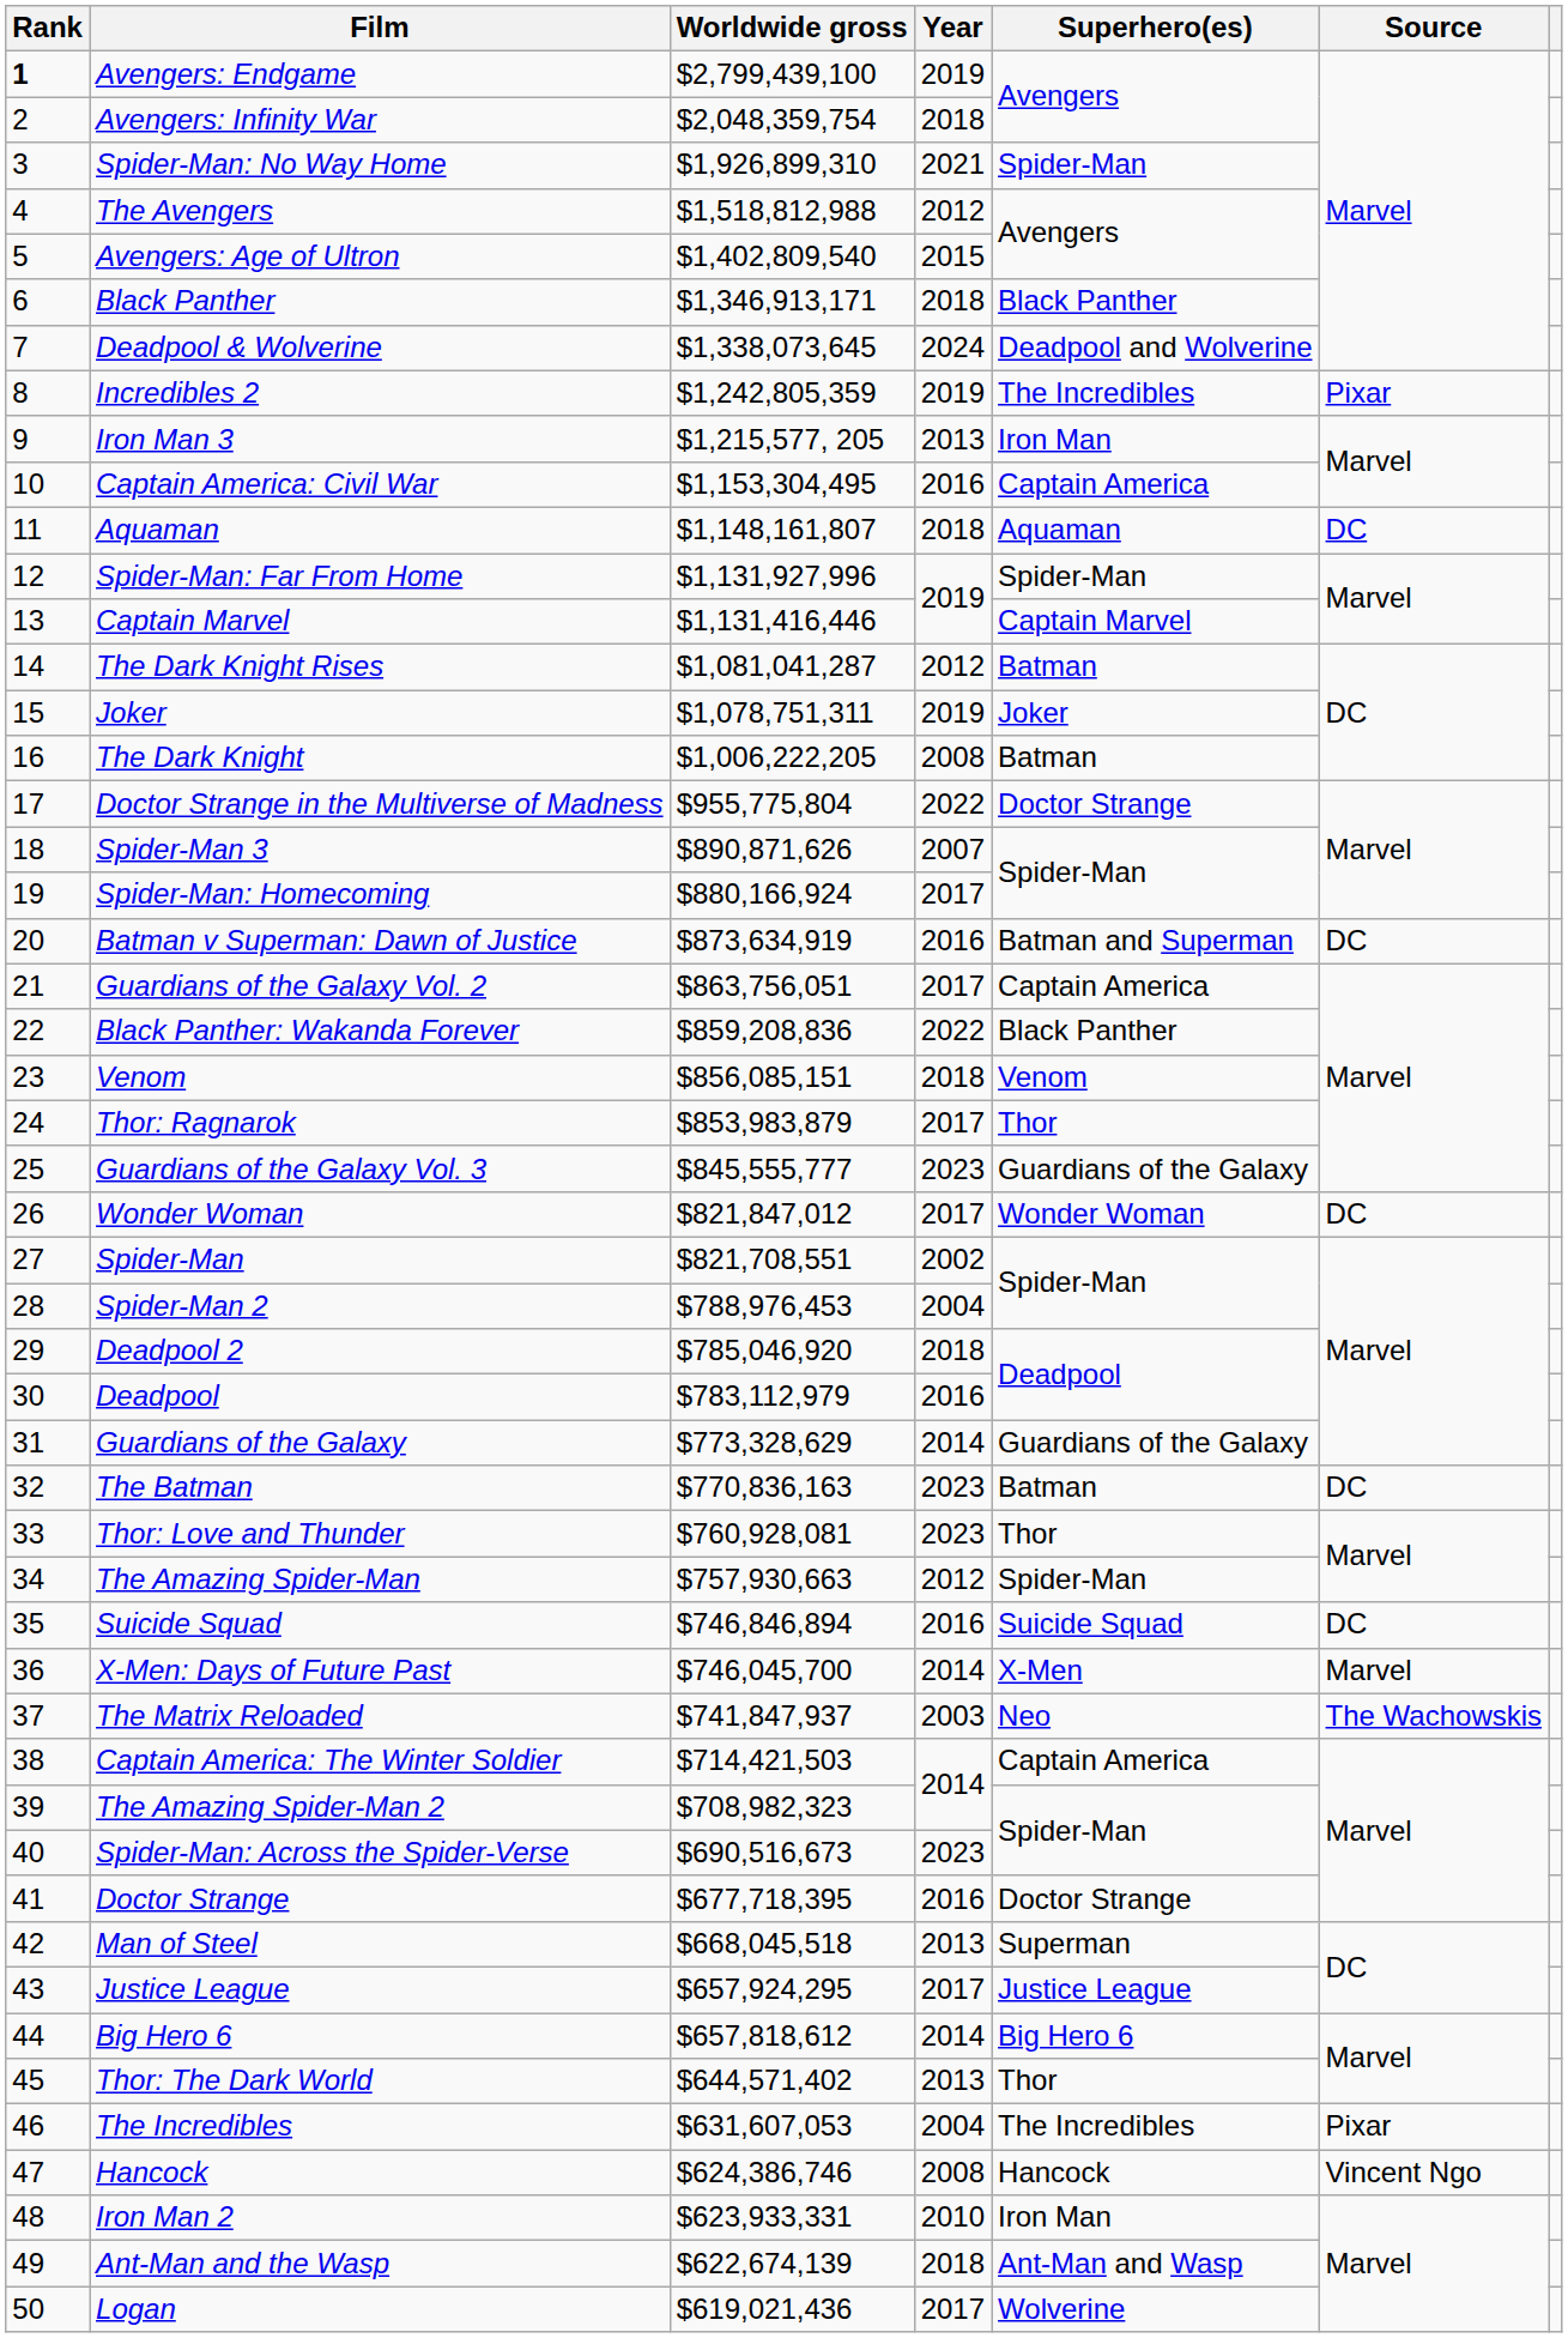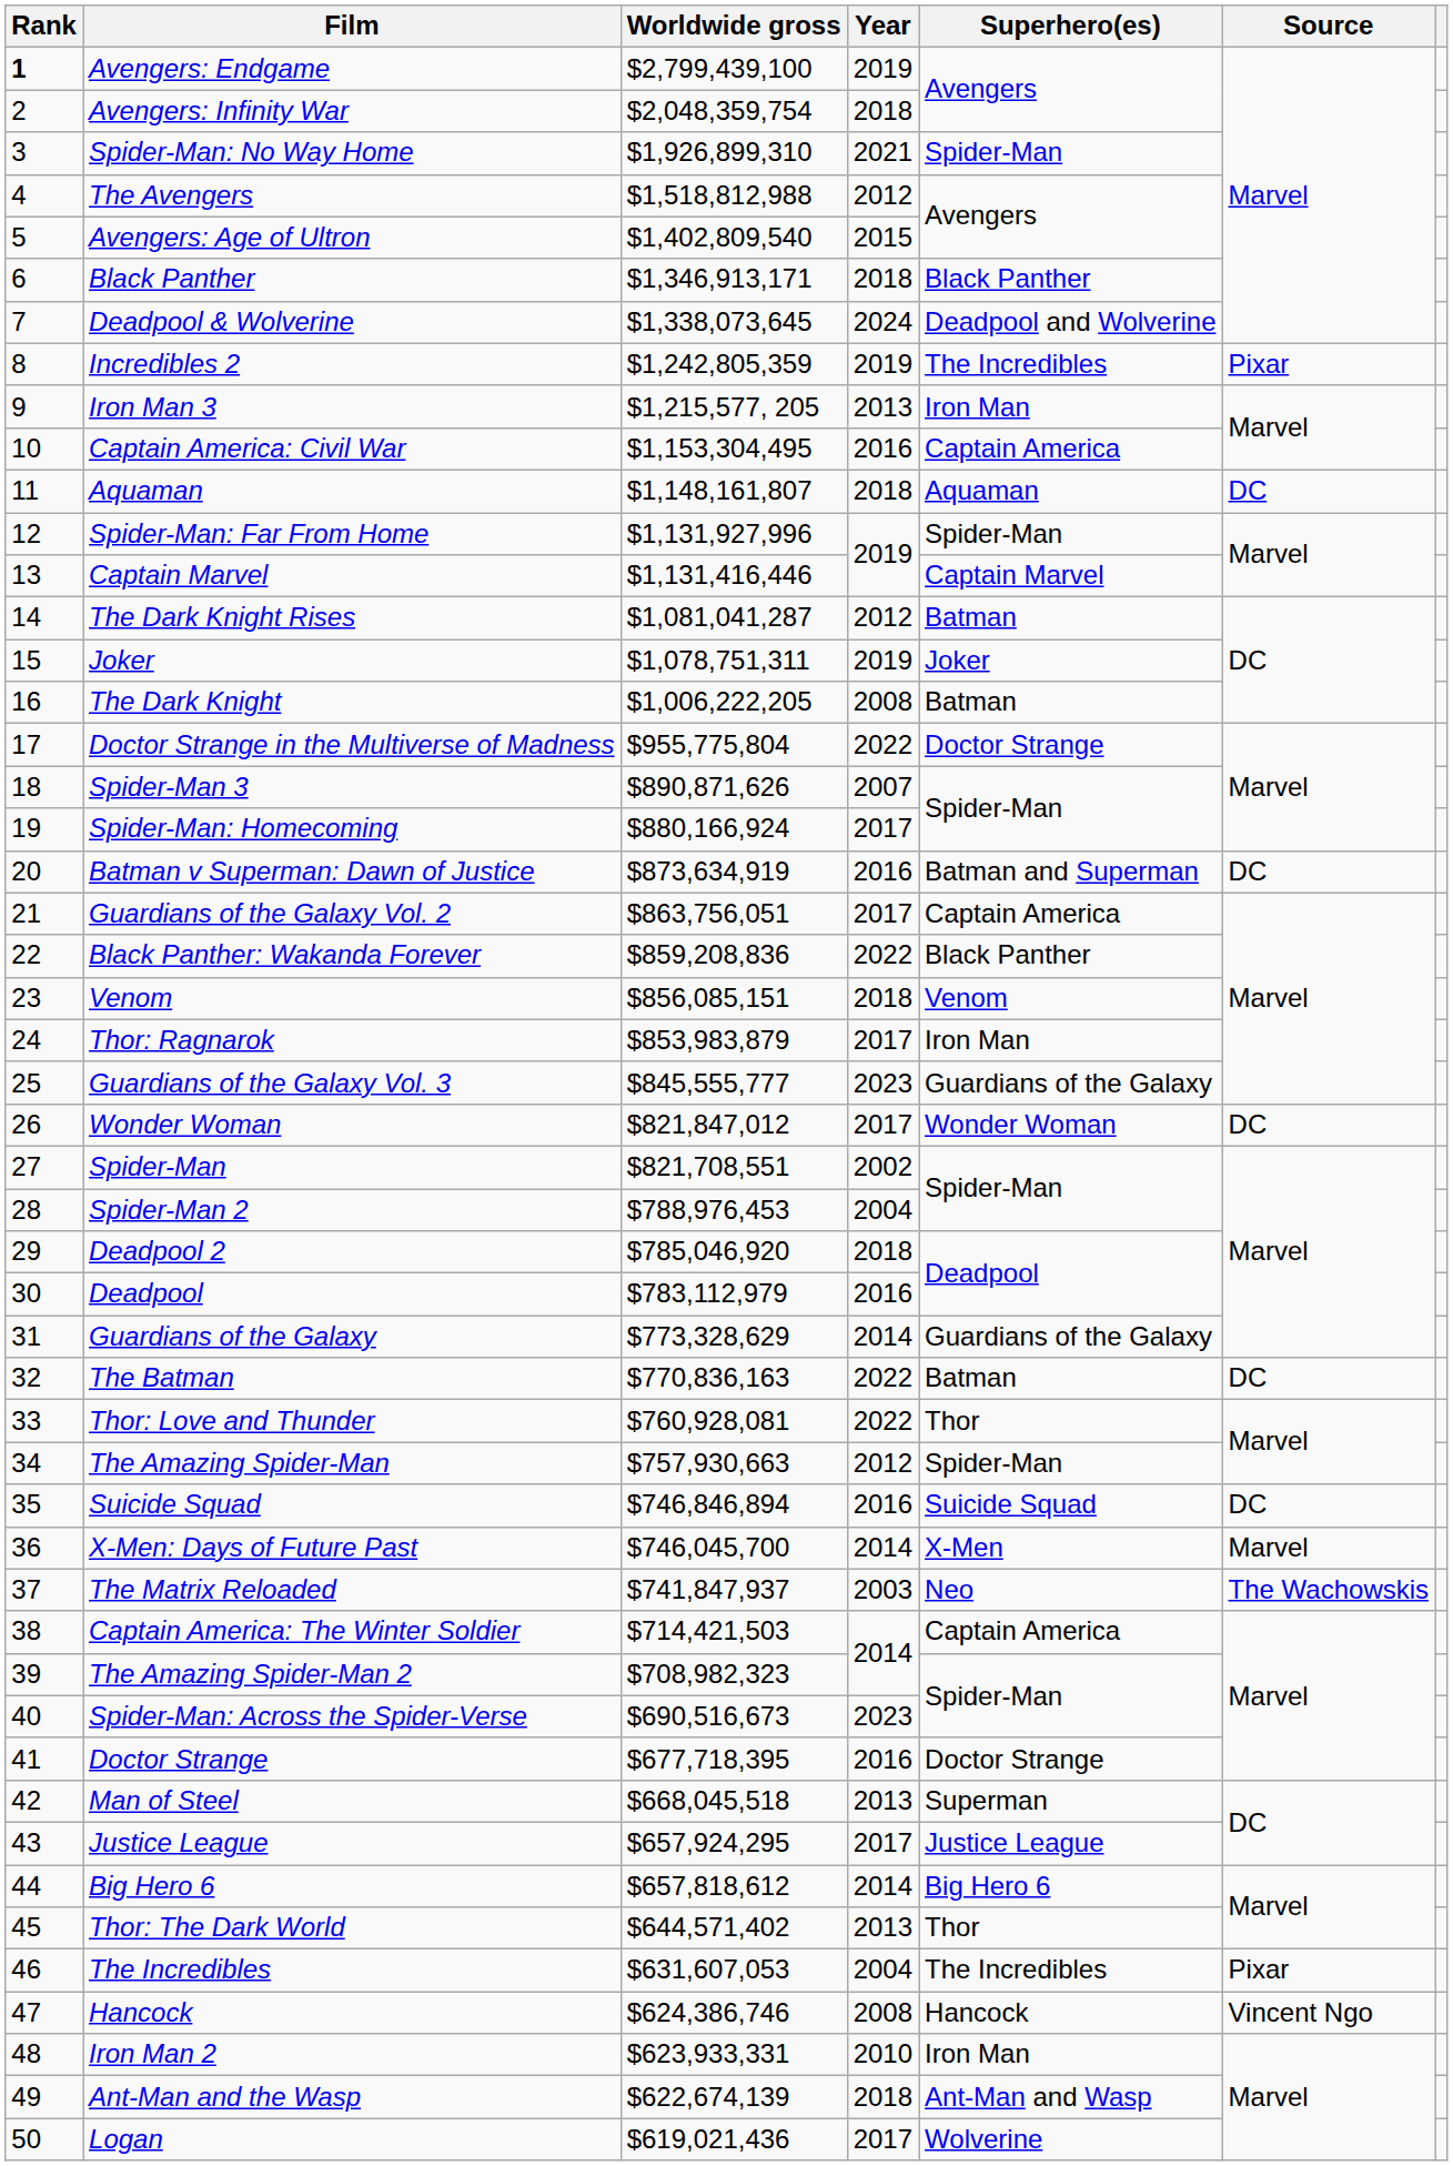Thor: Ragnarok | Superhero(es): Thor -> Iron Man
The Batman | Year: 2023 -> 2022
Thor: Love and Thunder | Year: 2023 -> 2022
